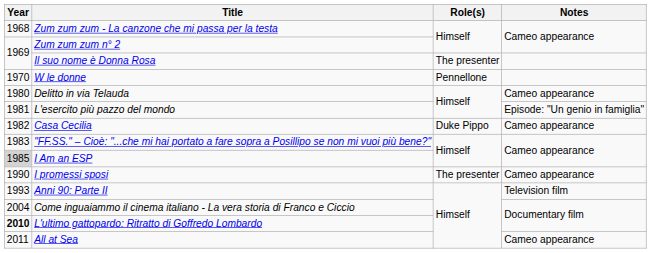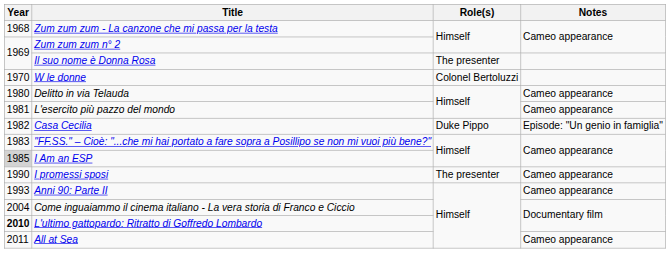W le donne | Role(s): Pennellone -> Colonel Bertoluzzi
L'esercito più pazzo del mondo | Notes: Episode: "Un genio in famiglia" -> Cameo appearance
Casa Cecilia | Notes: Cameo appearance -> Episode: "Un genio in famiglia"
Anni 90: Parte II | Notes: Television film -> Cameo appearance
